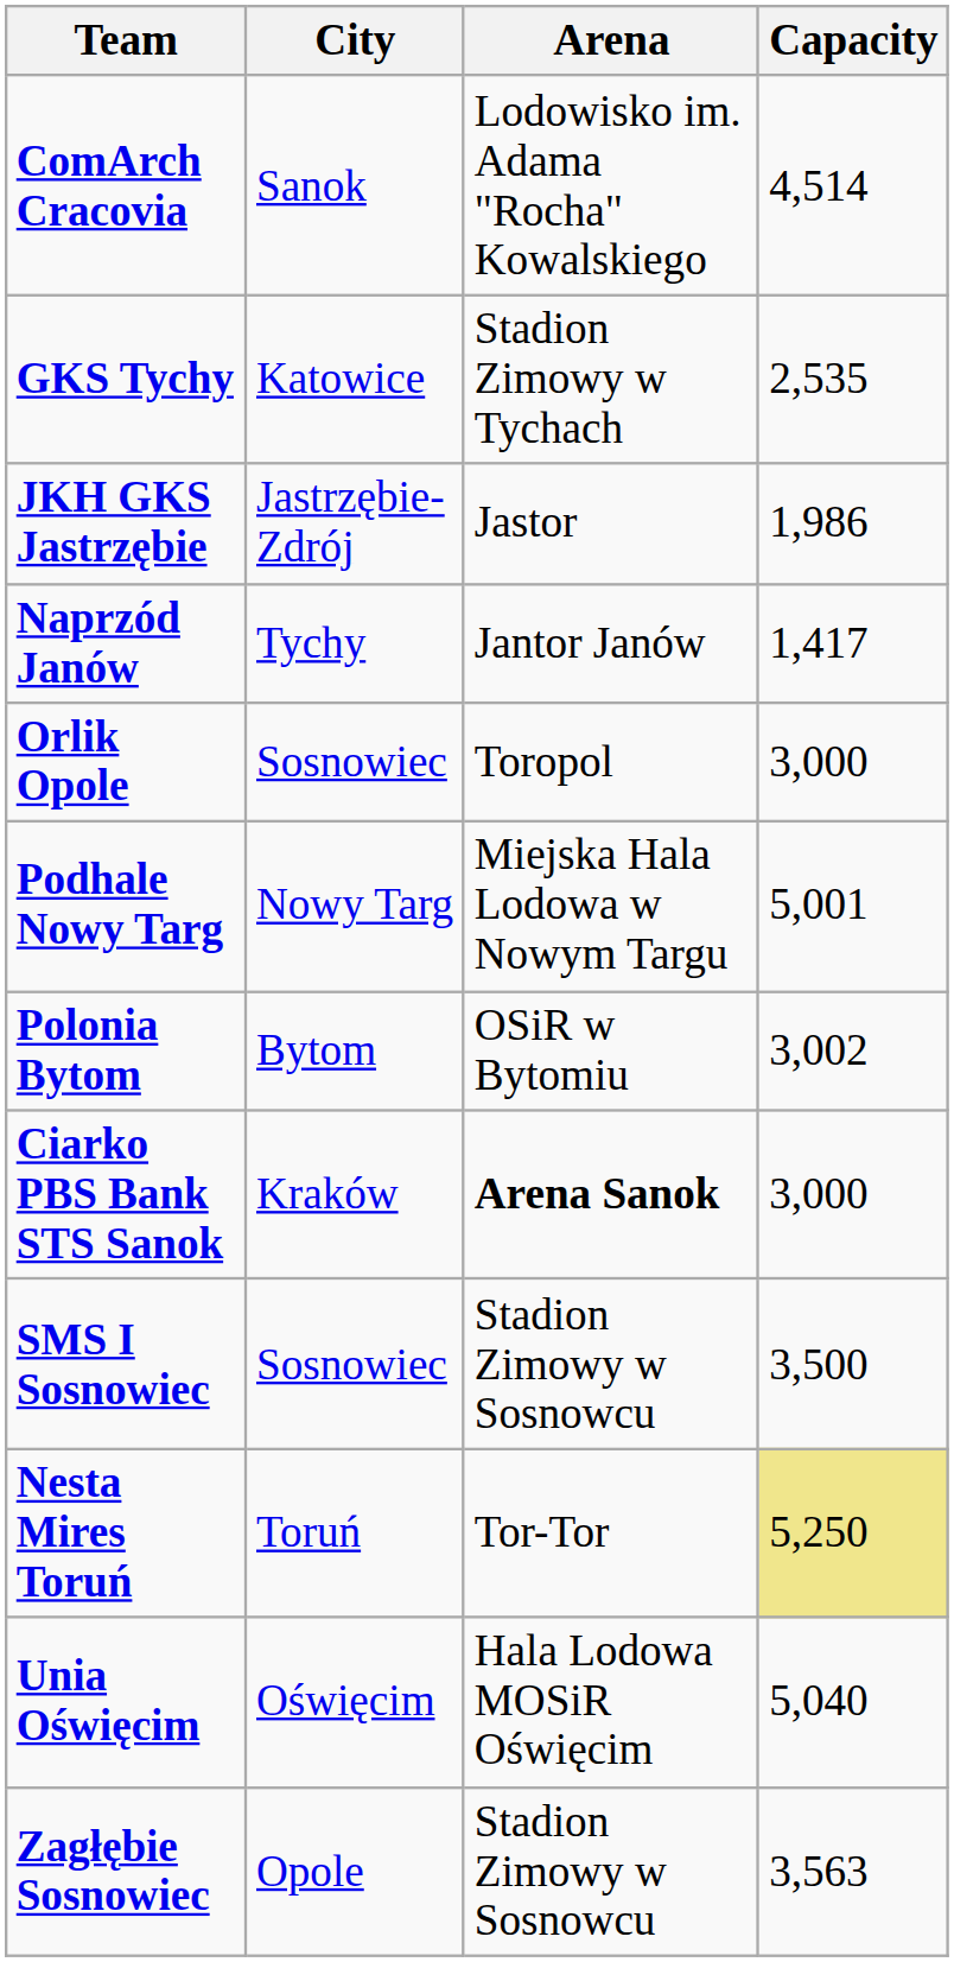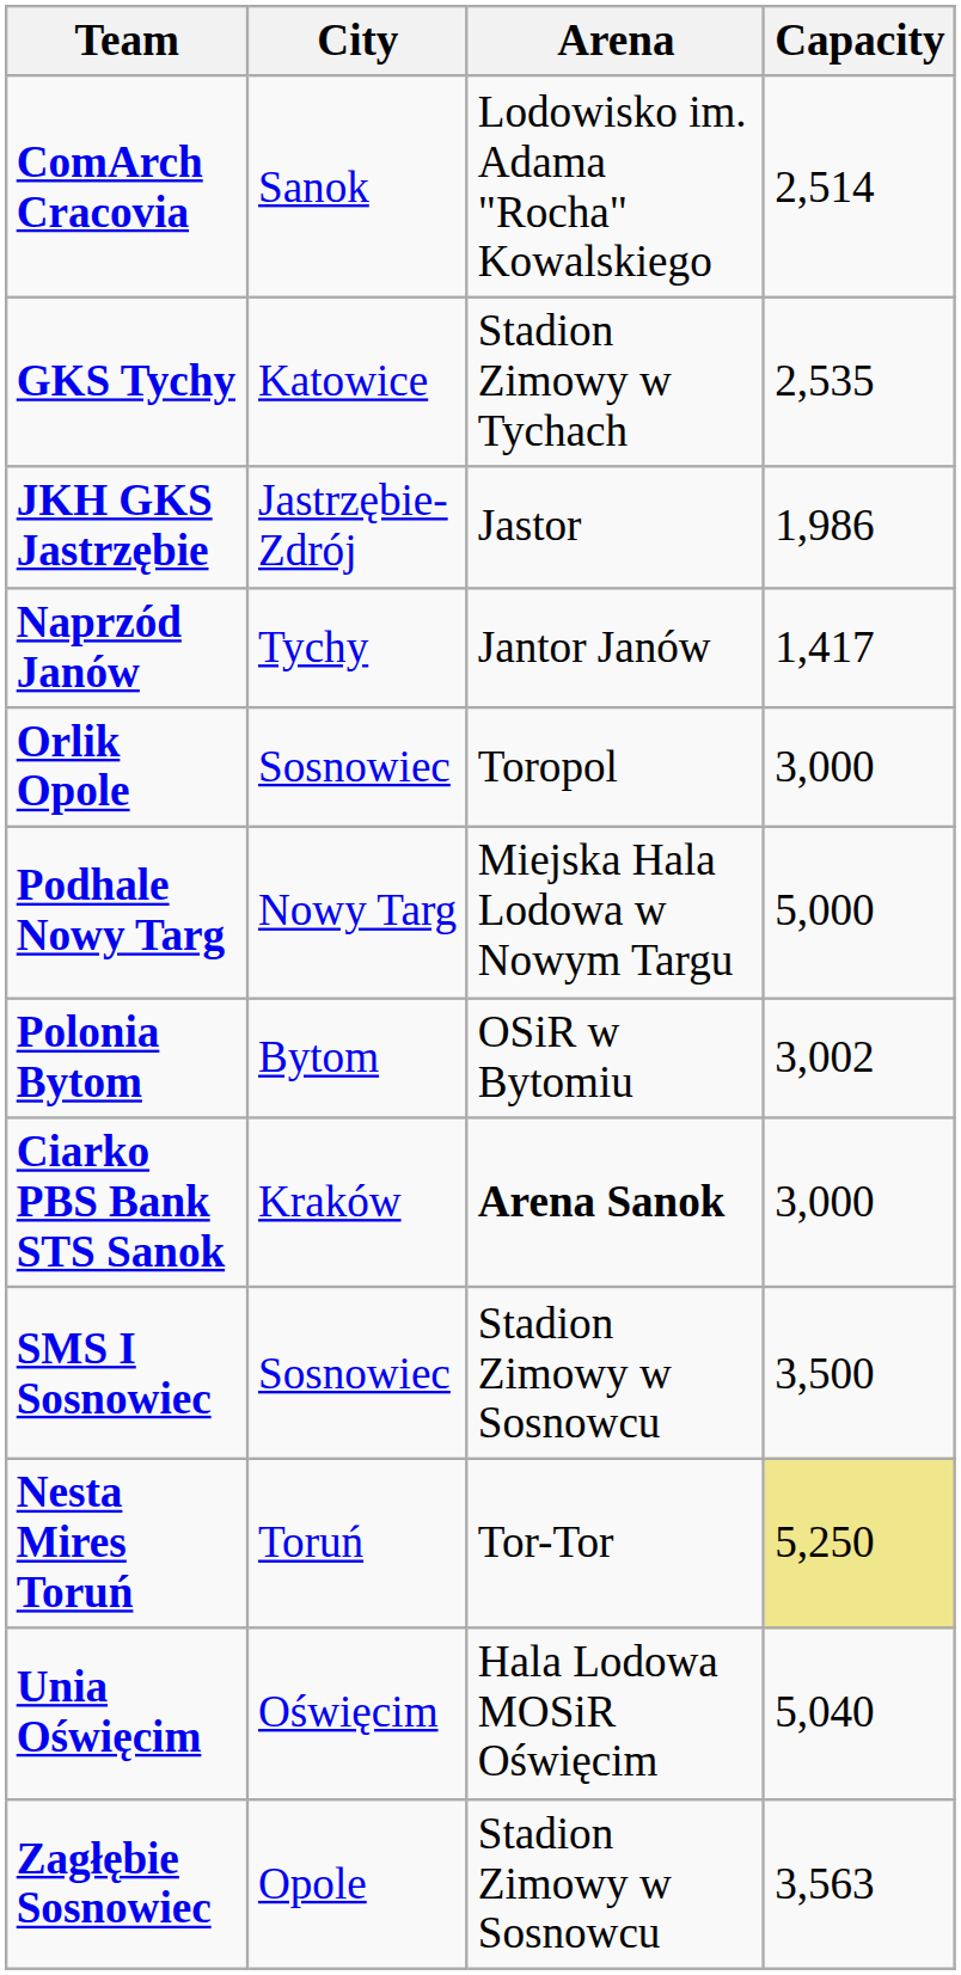ComArch Cracovia | Capacity: 4,514 -> 2,514
Podhale Nowy Targ | Capacity: 5,001 -> 5,000
